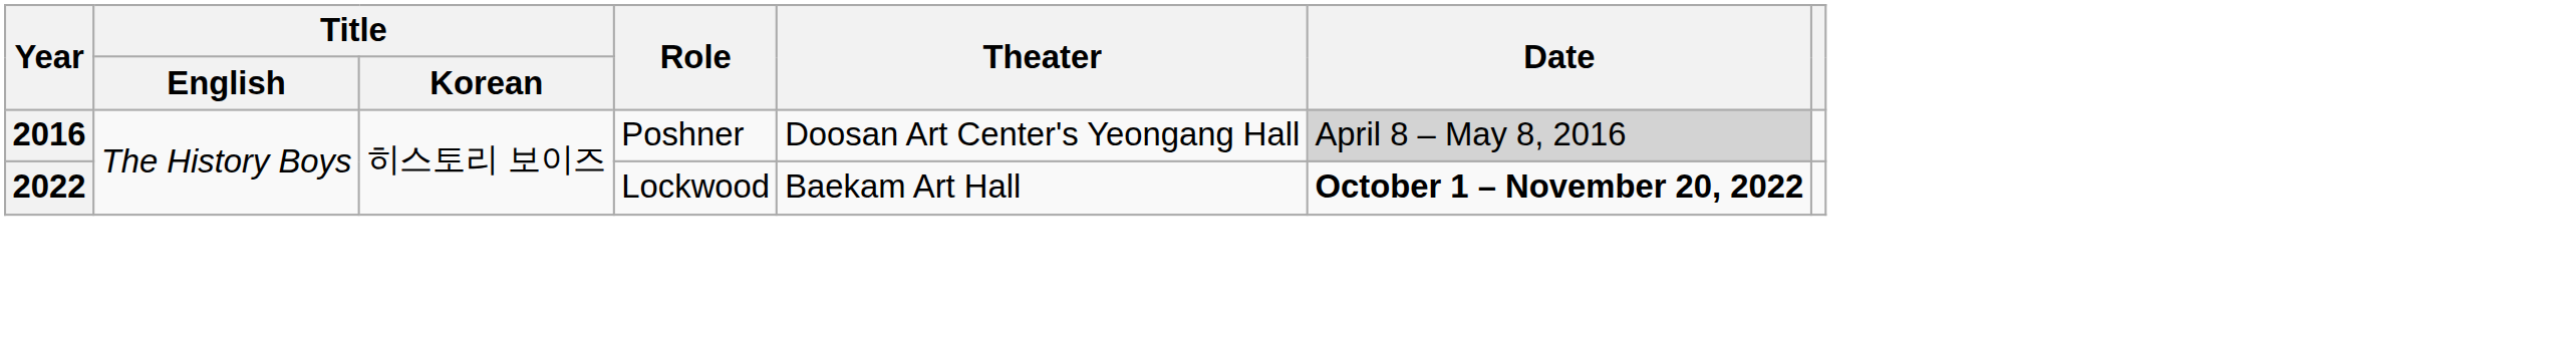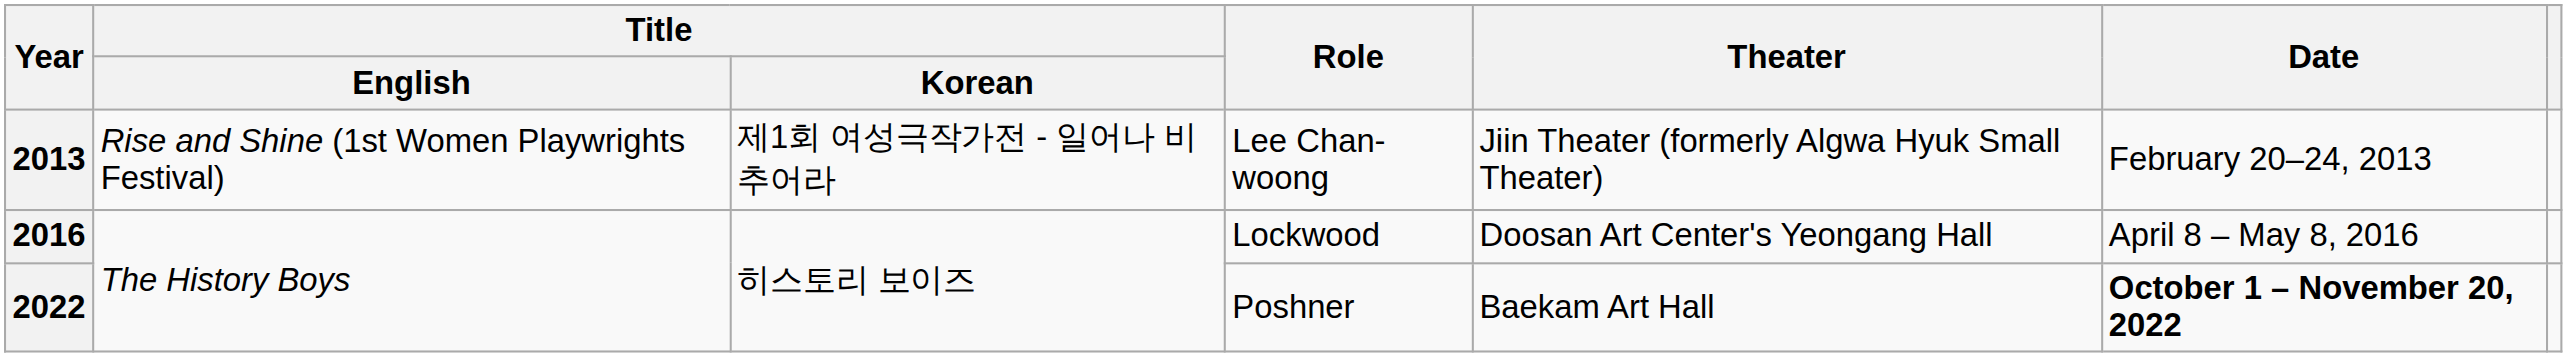+ row: 2013 | Rise and Shine (1st Women Playwrights Festival) | 제1회 여성극작가전 - 일어나 비추어라 | Lee Chan-woong | Jiin Theater (formerly Algwa Hyuk Small Theater) | February 20–24, 2013
2016 | Role: Poshner -> Lockwood
2016 | Date: lightgrey background -> no background
2022 | Role: Lockwood -> Poshner
